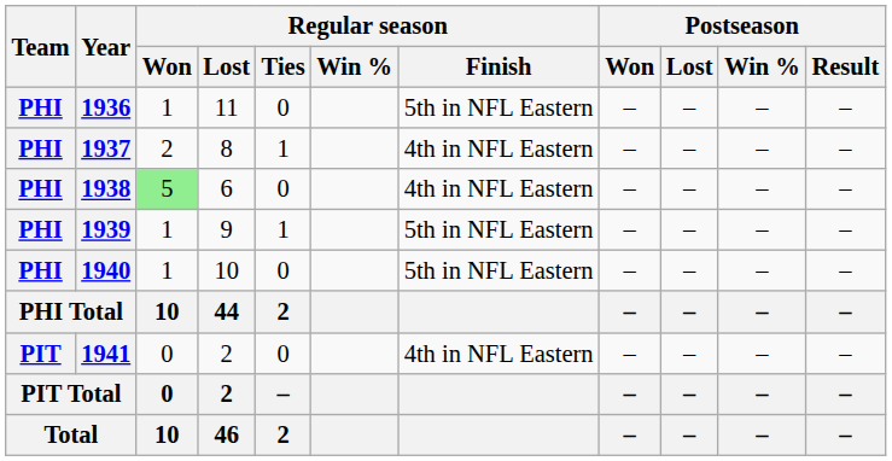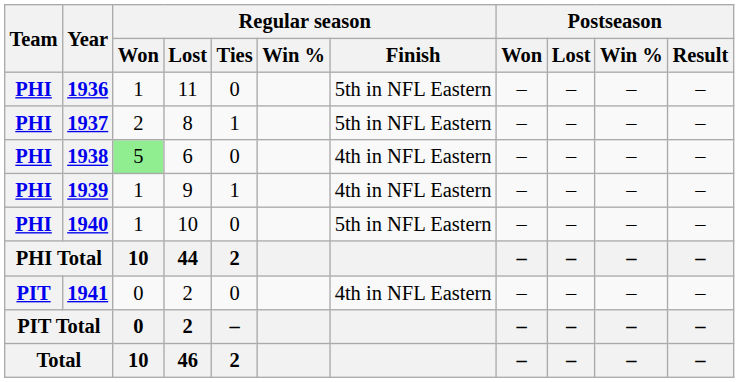1937 | Regular season / Finish: 4th in NFL Eastern -> 5th in NFL Eastern
1939 | Regular season / Finish: 5th in NFL Eastern -> 4th in NFL Eastern
